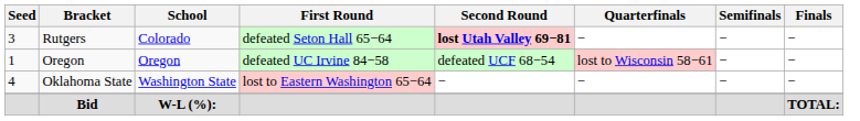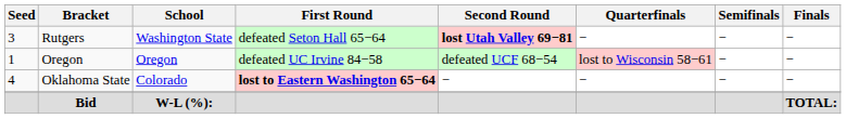Rutgers | School: Colorado -> Washington State
Oklahoma State | School: Washington State -> Colorado
Oklahoma State | First Round: normal -> bold
